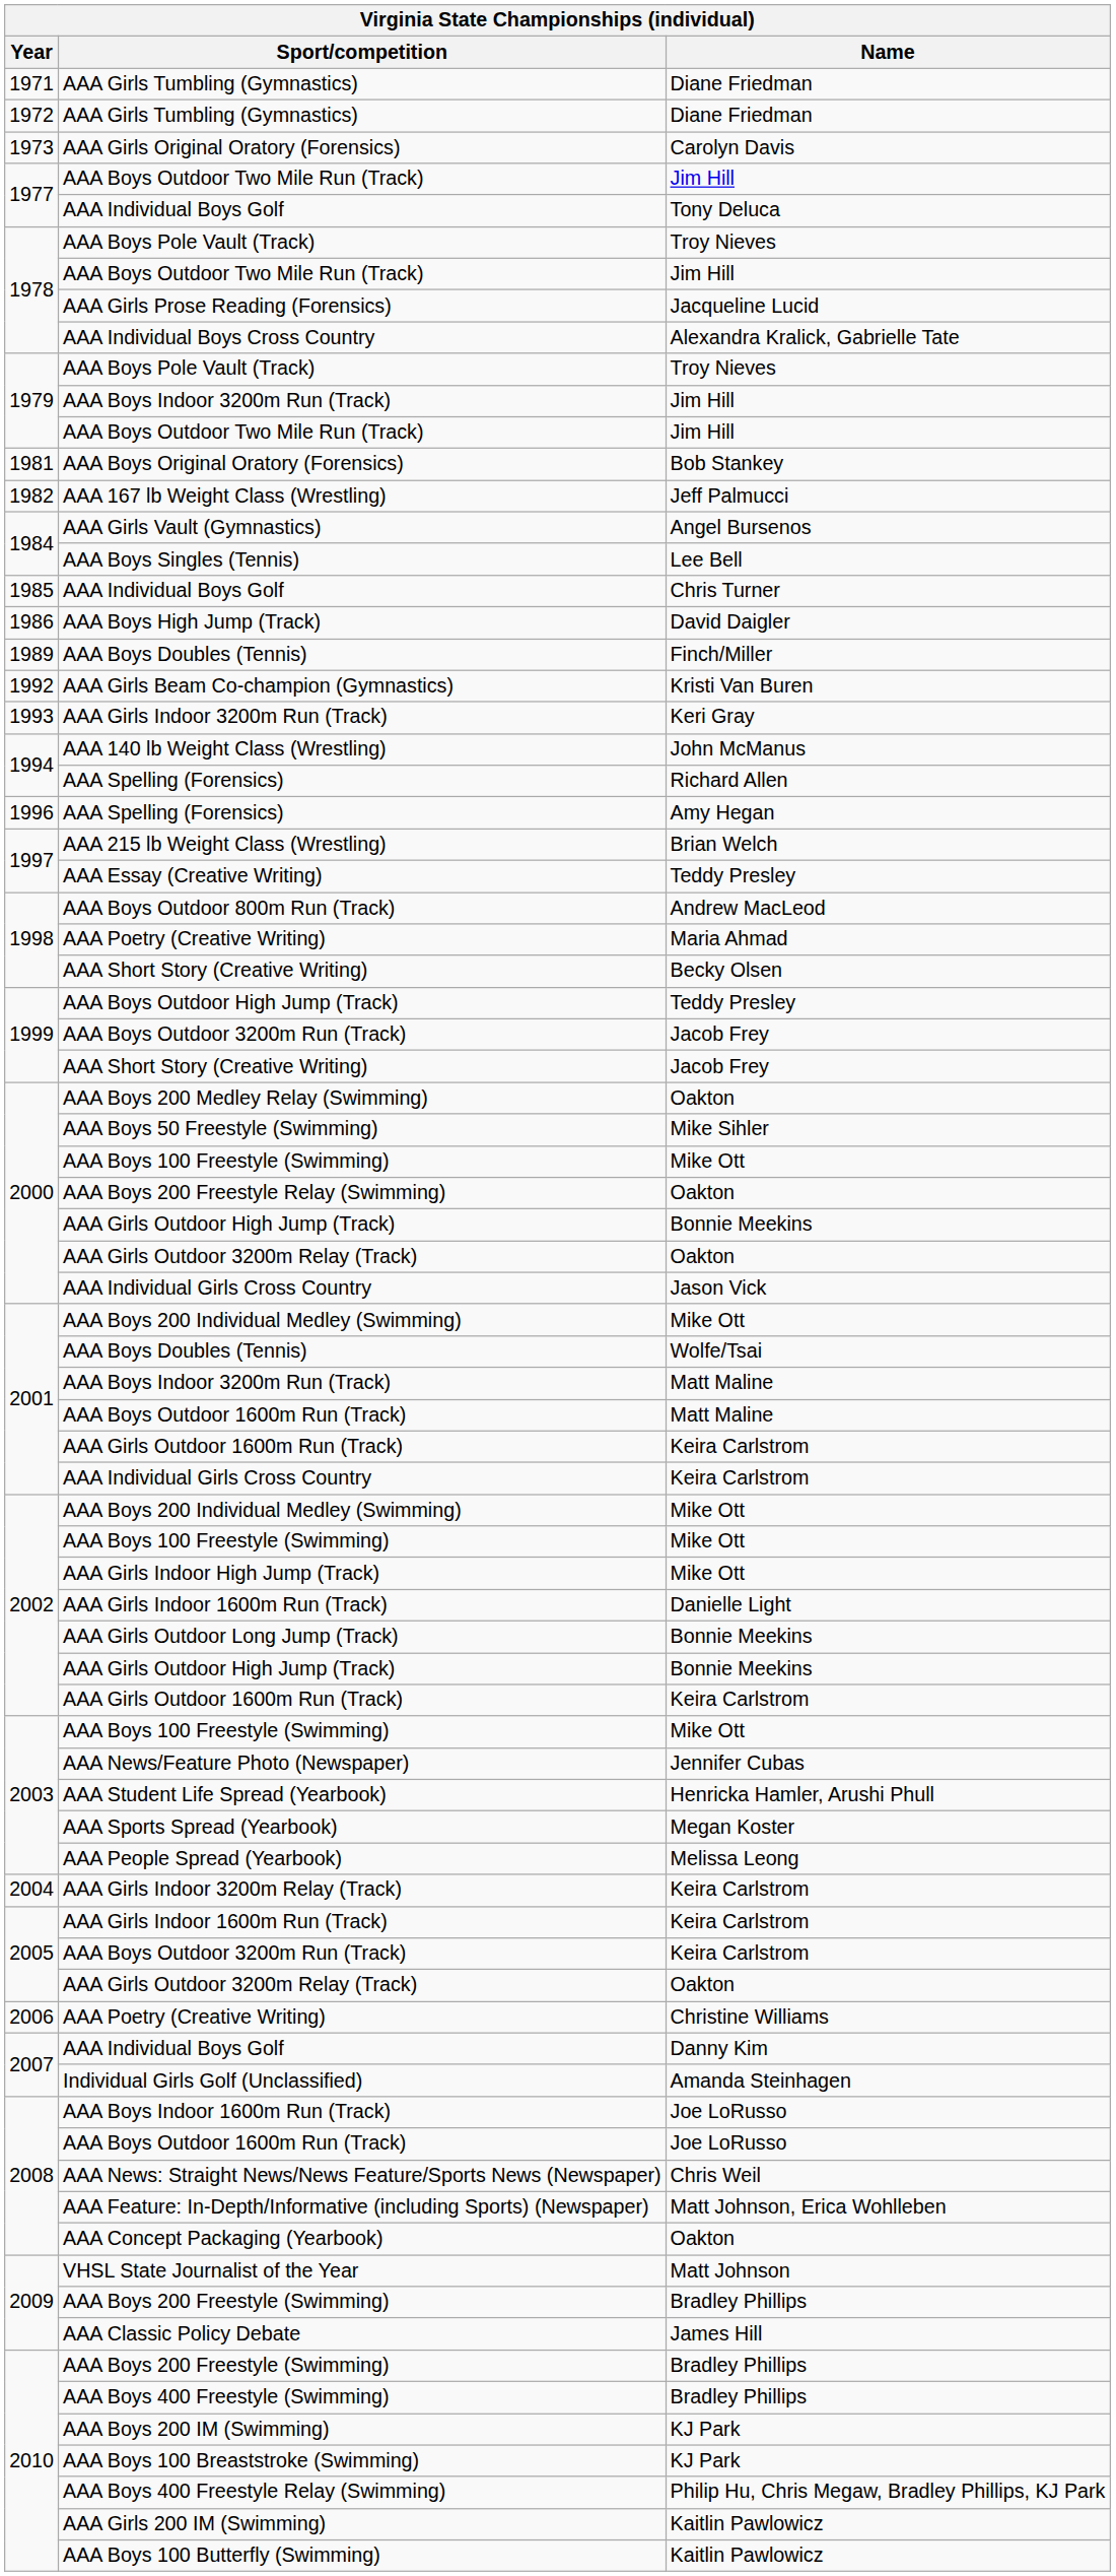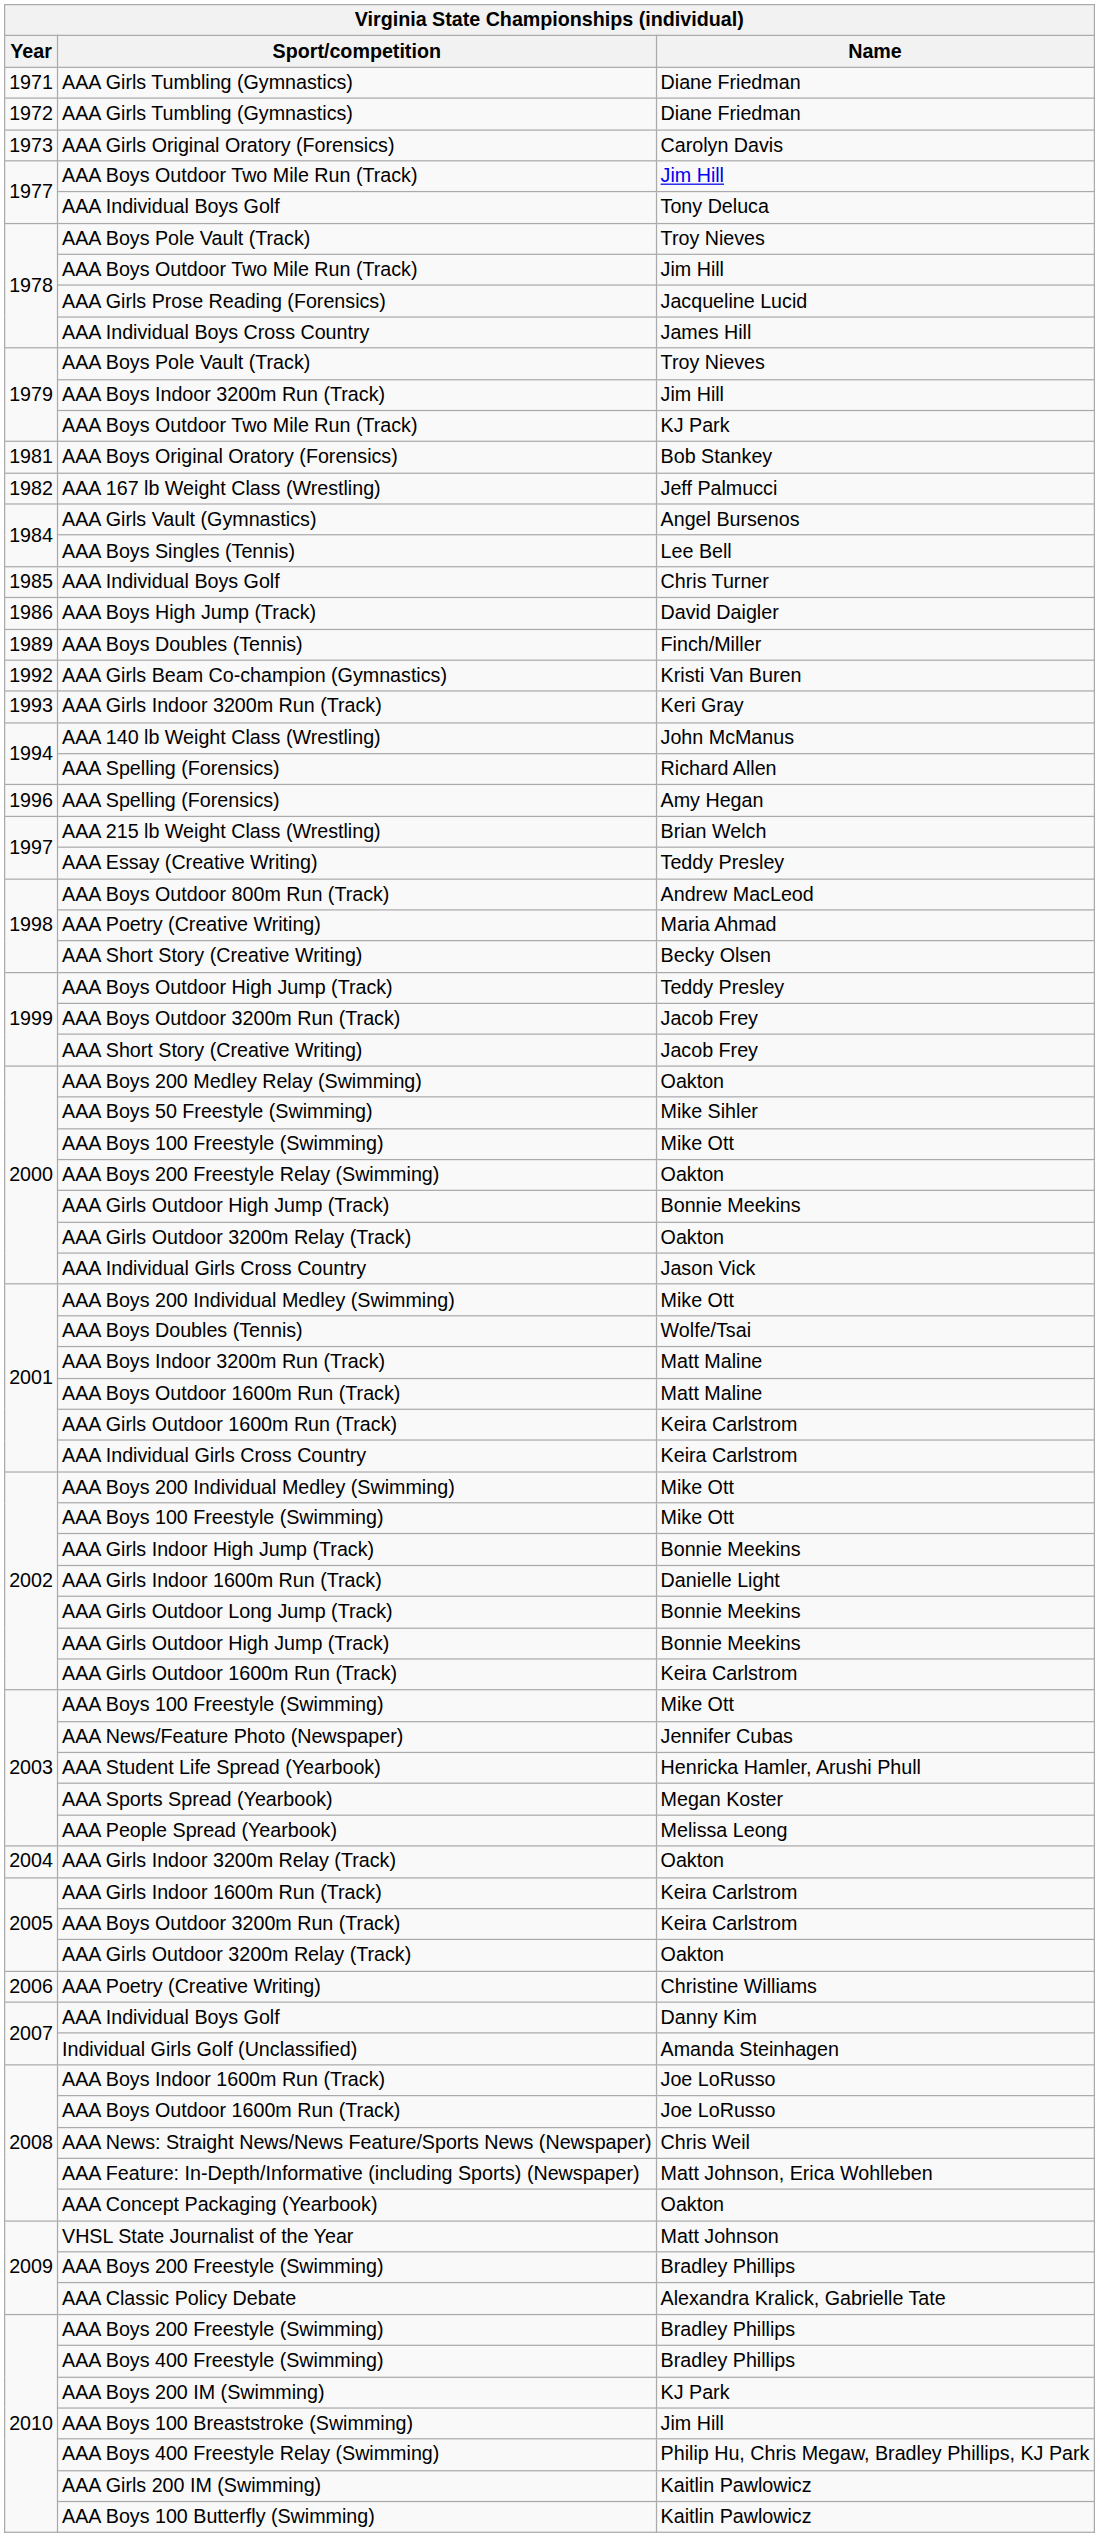AAA Individual Boys Cross Country | Name: Alexandra Kralick, Gabrielle Tate -> James Hill
1979 / AAA Boys Outdoor Two Mile Run (Track) | Name: Jim Hill -> KJ Park
AAA Girls Indoor High Jump (Track) | Name: Mike Ott -> Bonnie Meekins
AAA Girls Indoor 3200m Relay (Track) | Name: Keira Carlstrom -> Oakton
AAA Classic Policy Debate | Name: James Hill -> Alexandra Kralick, Gabrielle Tate
AAA Boys 100 Breaststroke (Swimming) | Name: KJ Park -> Jim Hill
